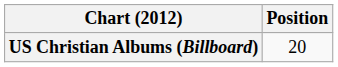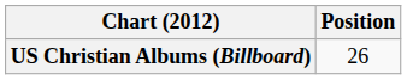US Christian Albums (Billboard) | Position: 20 -> 26
